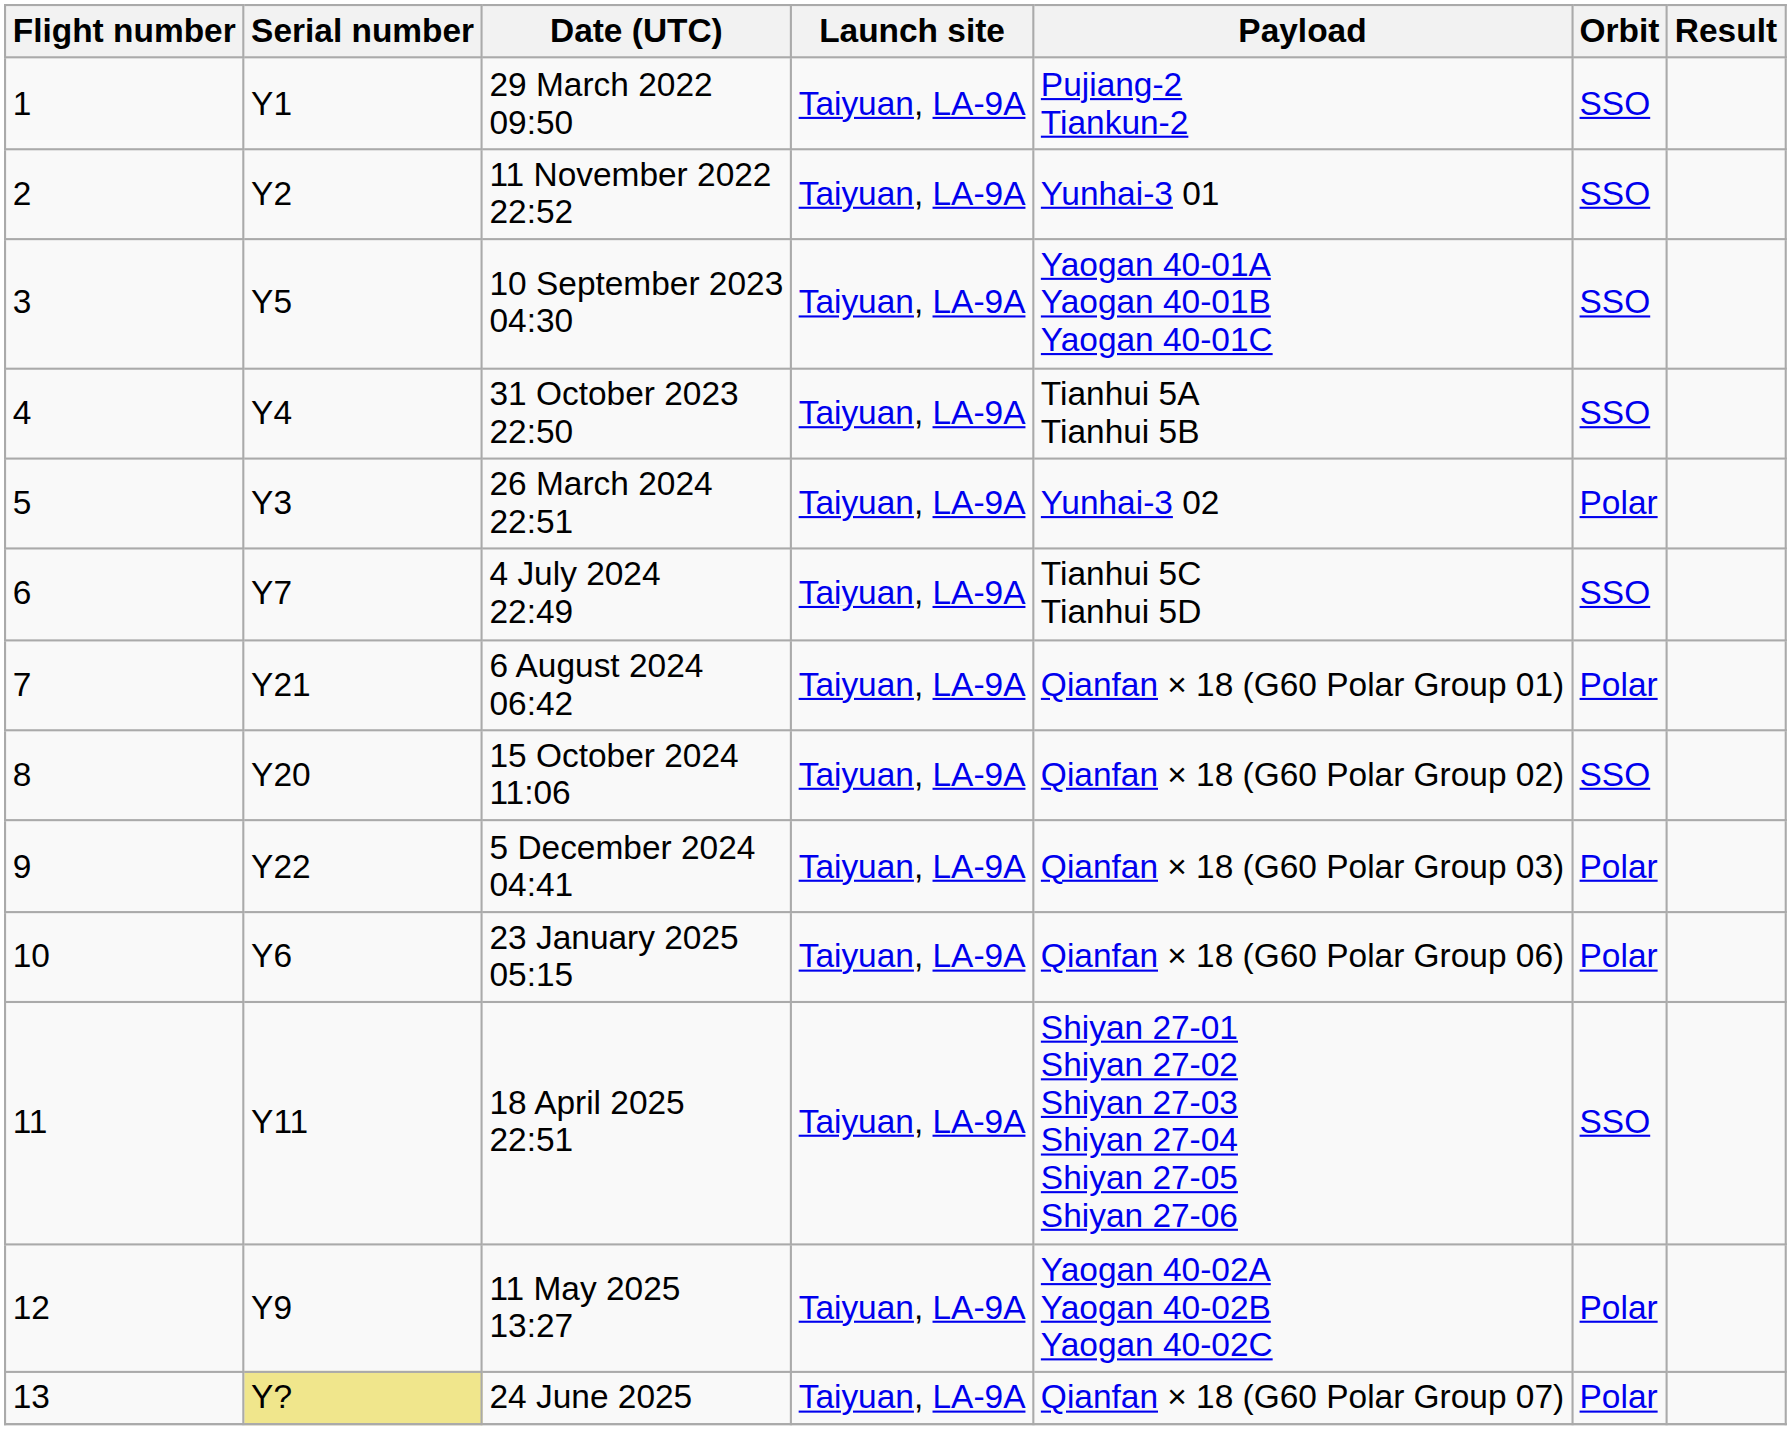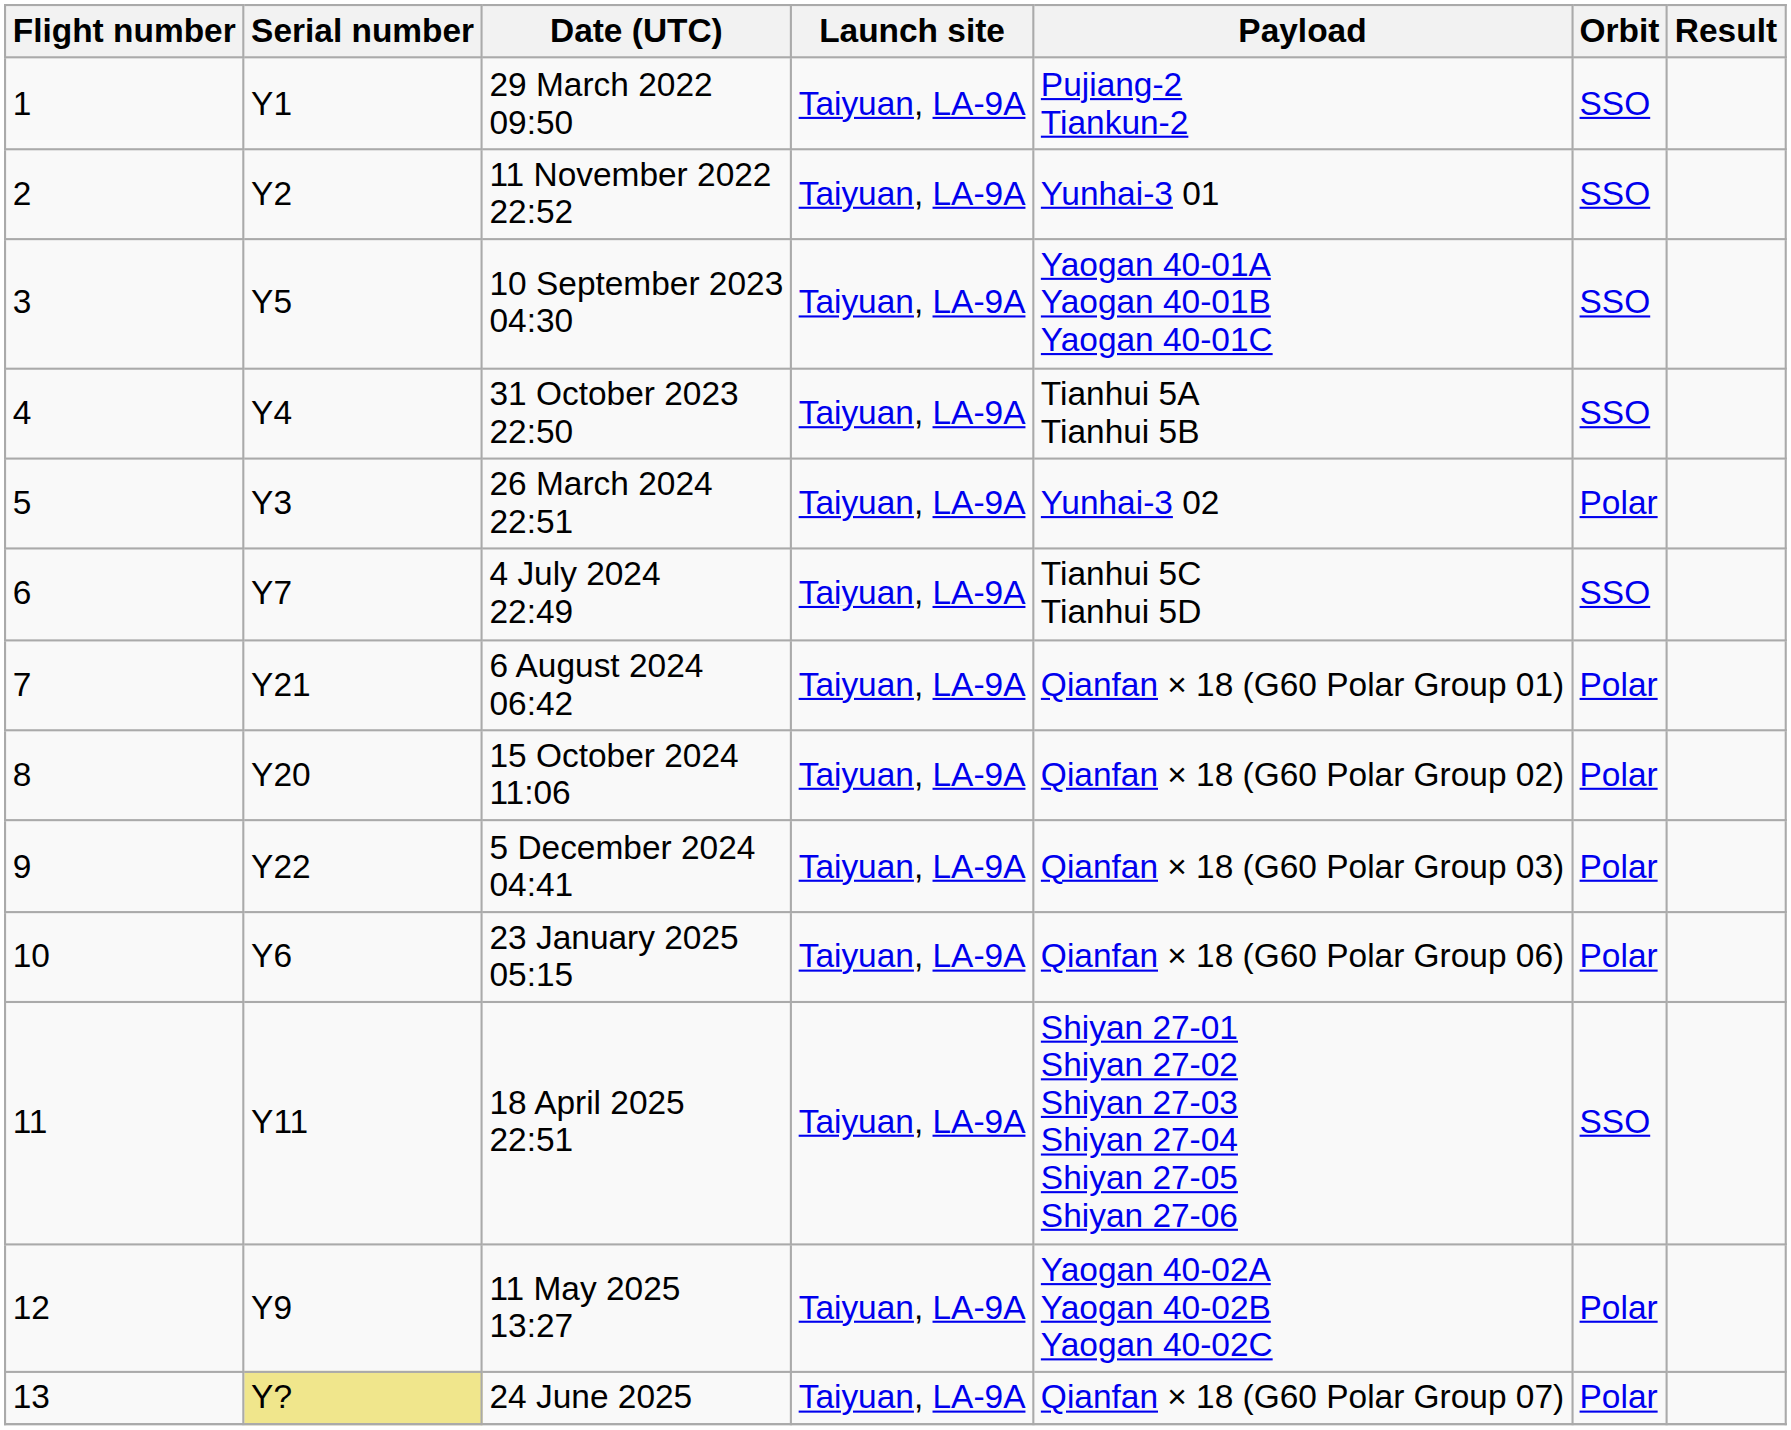15 October 2024 11:06 | Orbit: SSO -> Polar
